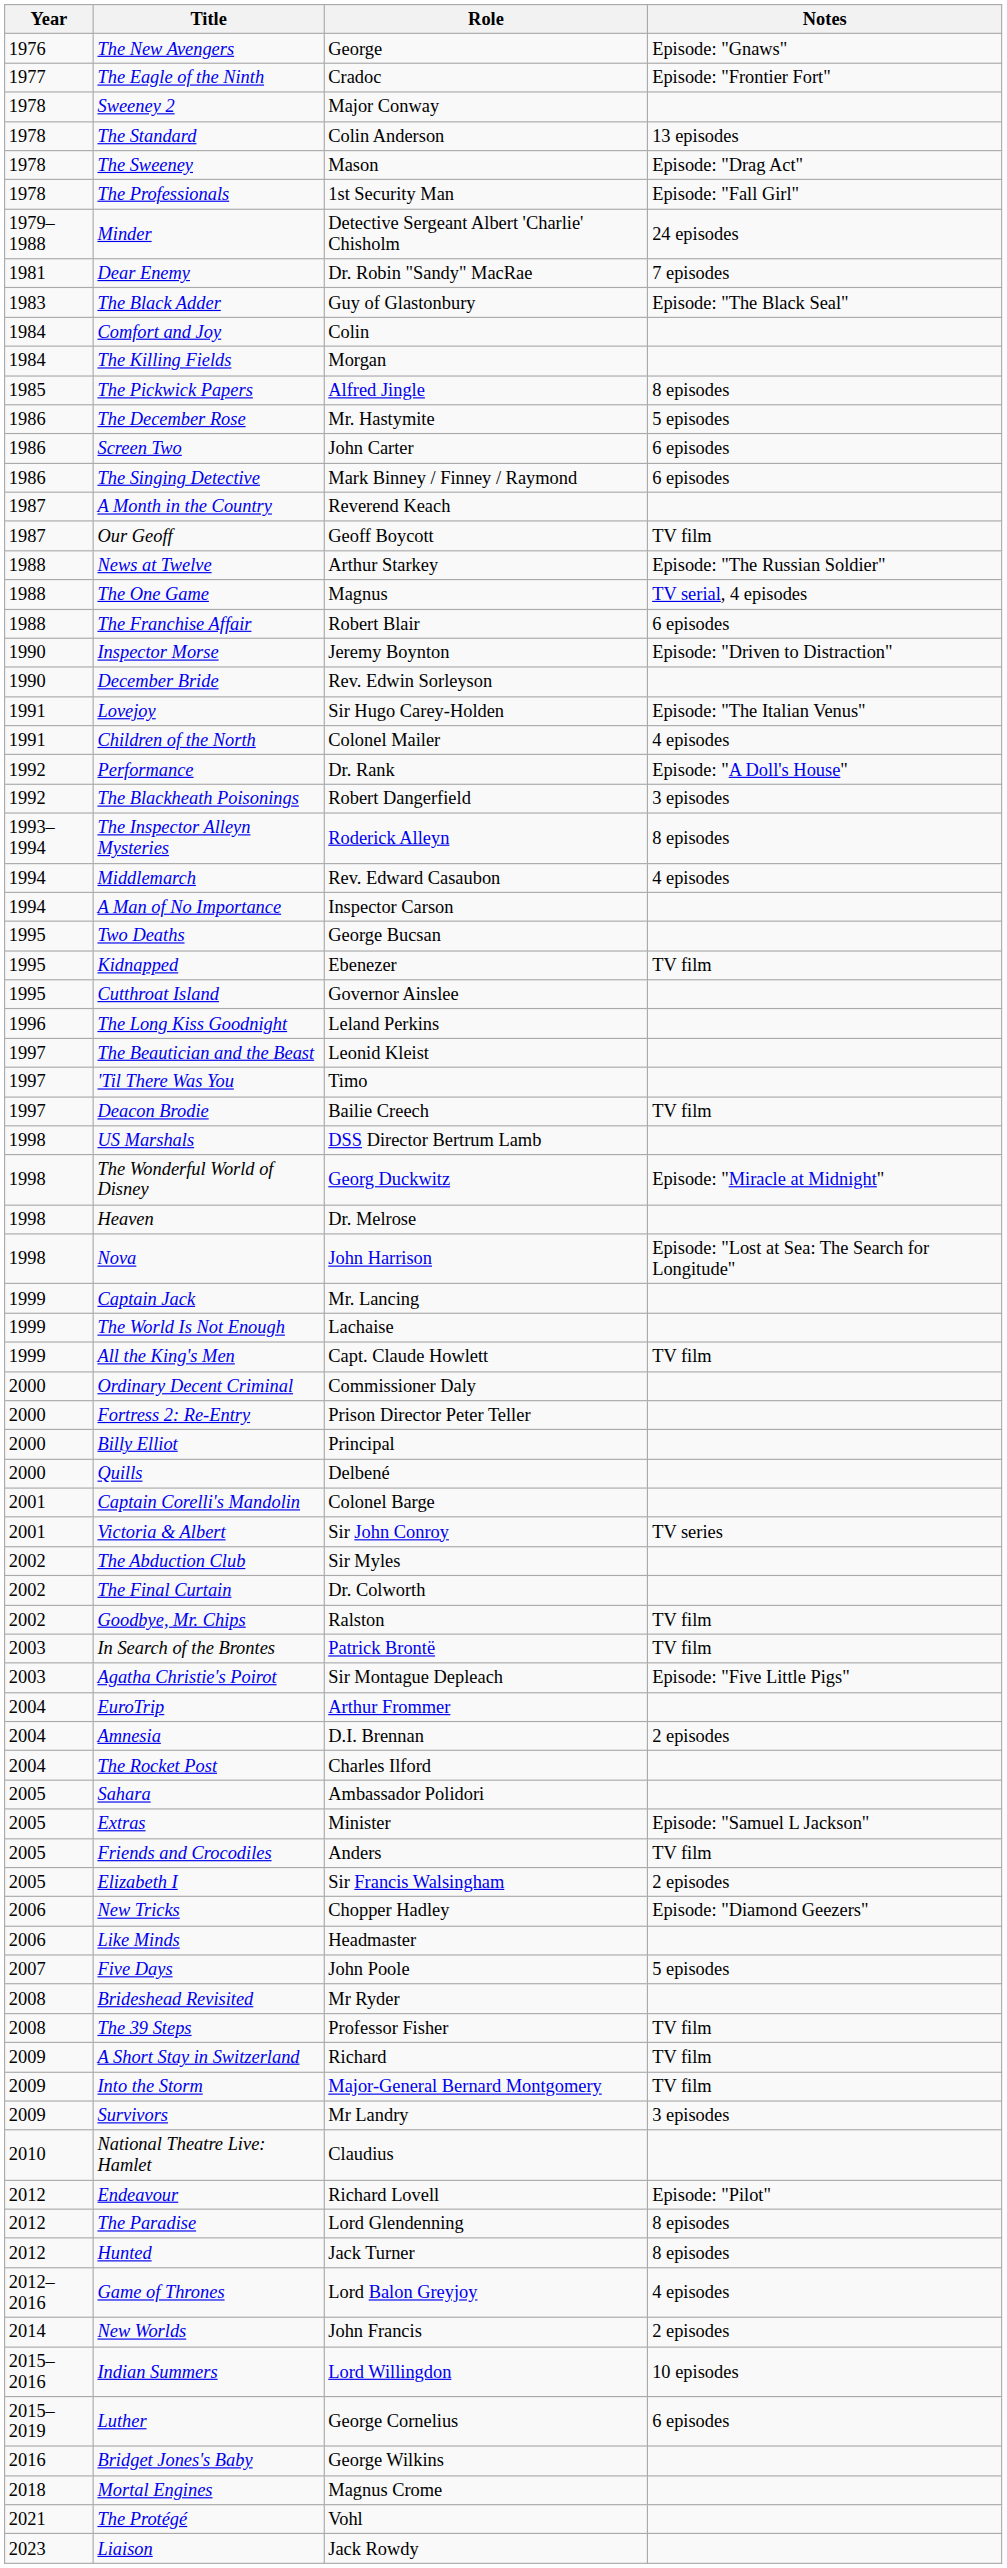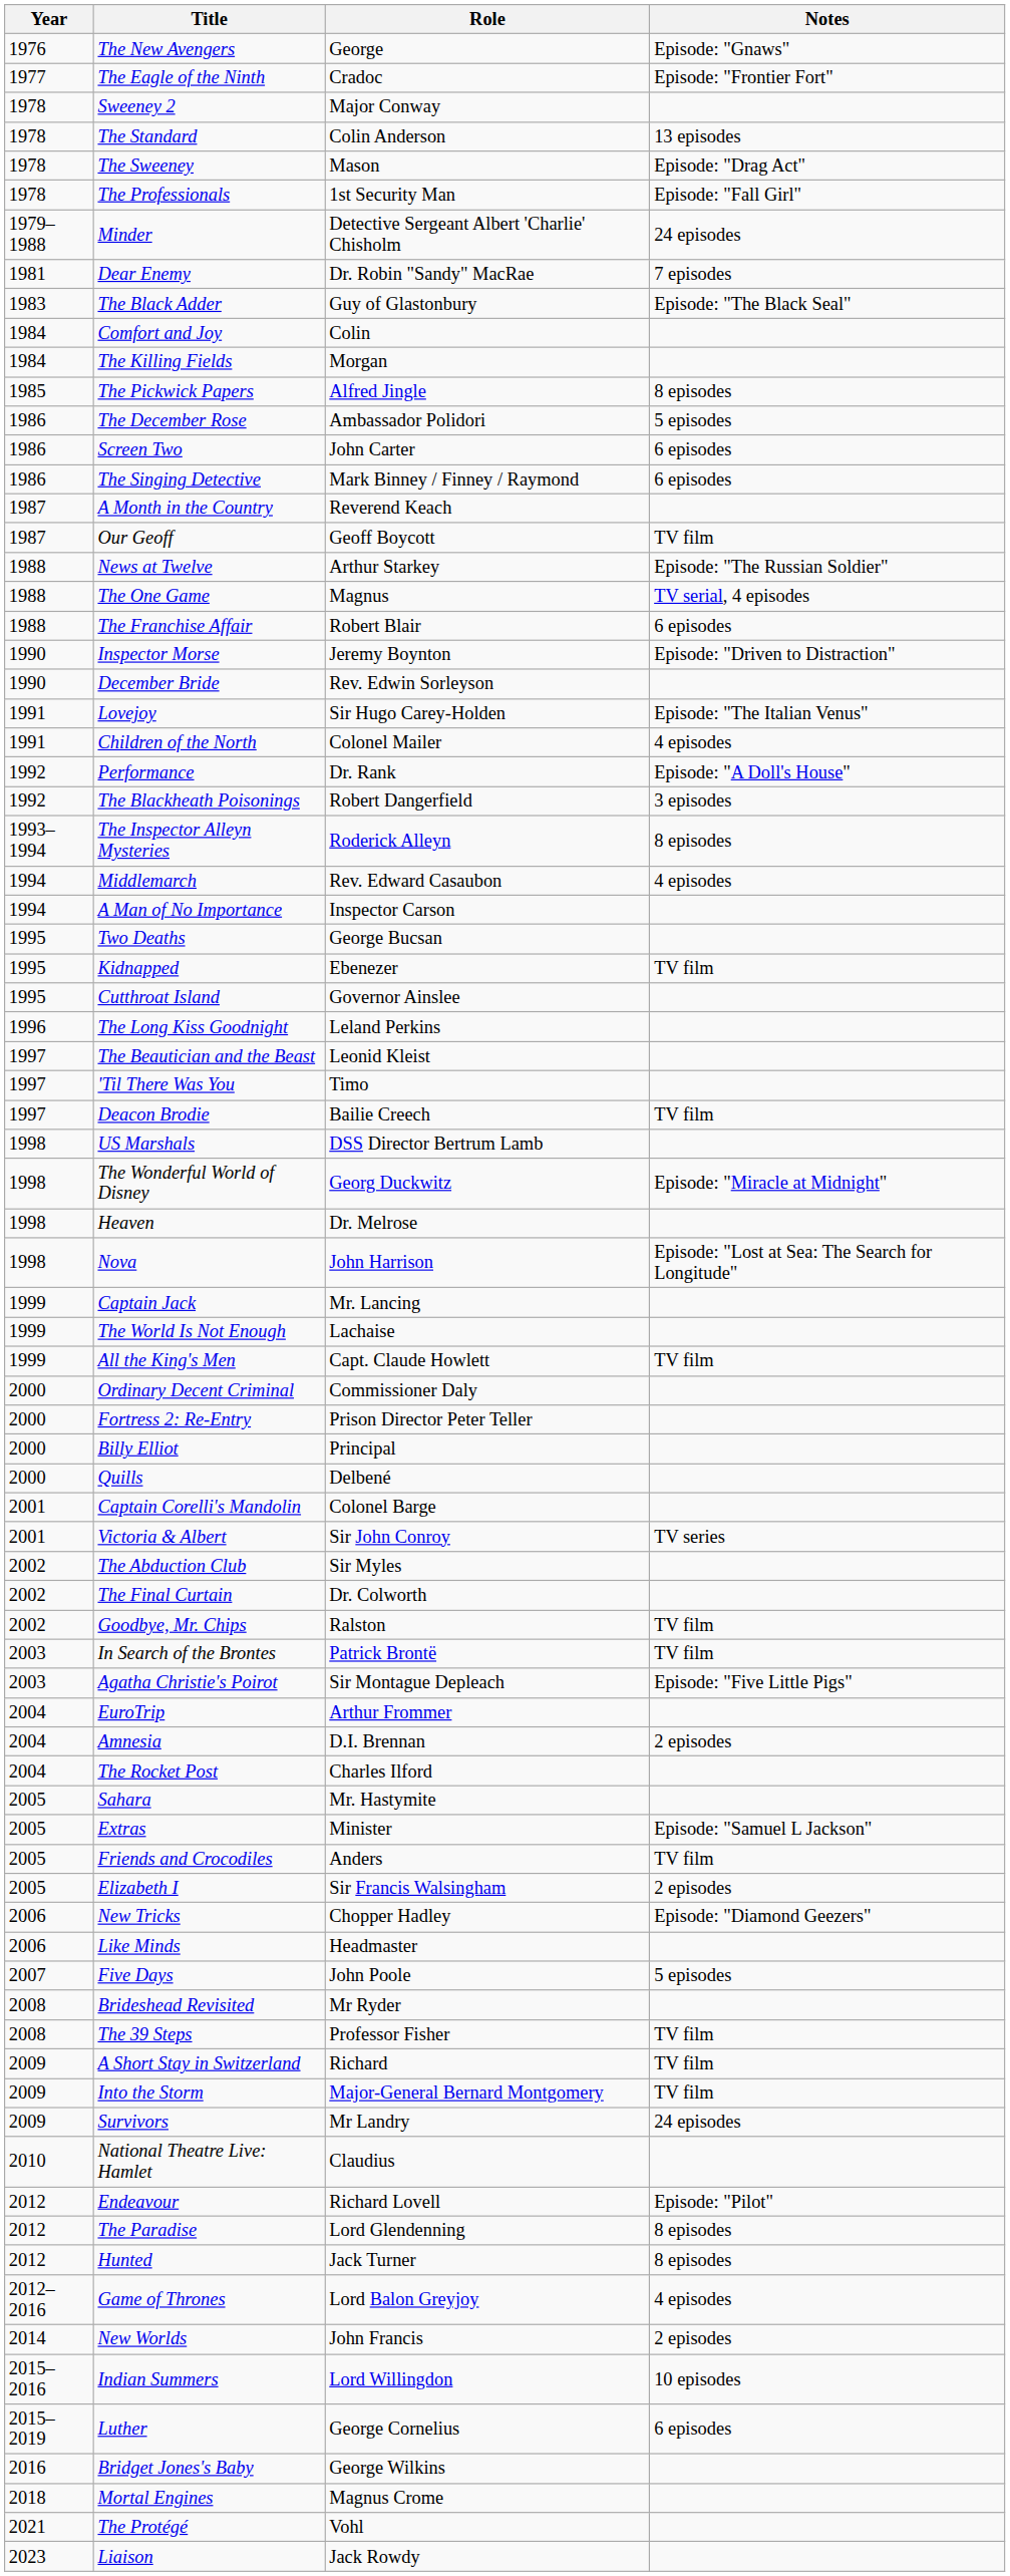The December Rose | Role: Mr. Hastymite -> Ambassador Polidori
Sahara | Role: Ambassador Polidori -> Mr. Hastymite
Survivors | Notes: 3 episodes -> 24 episodes
